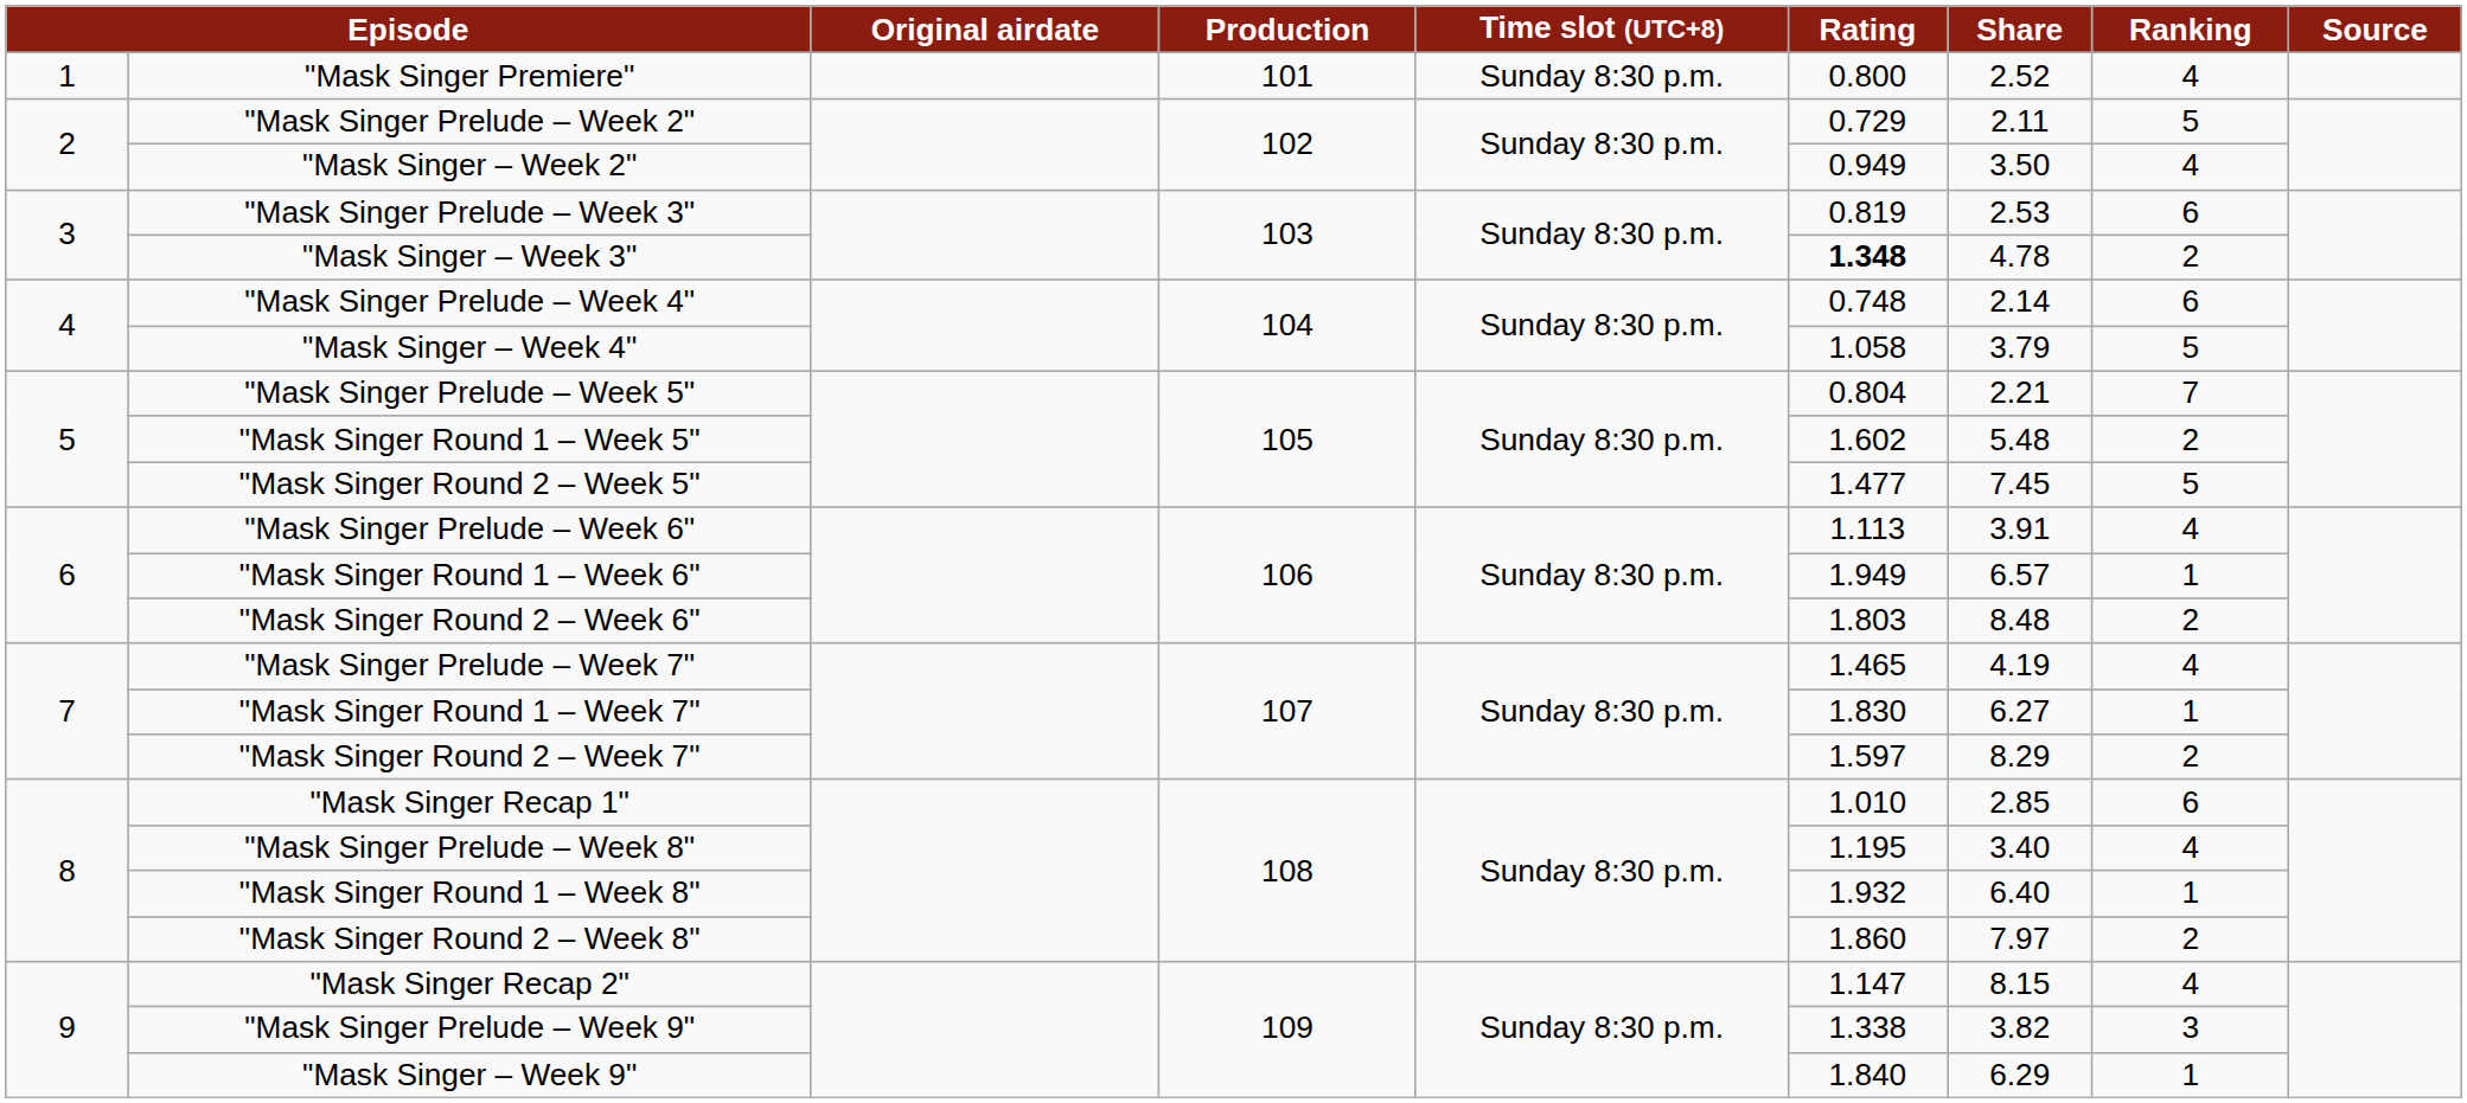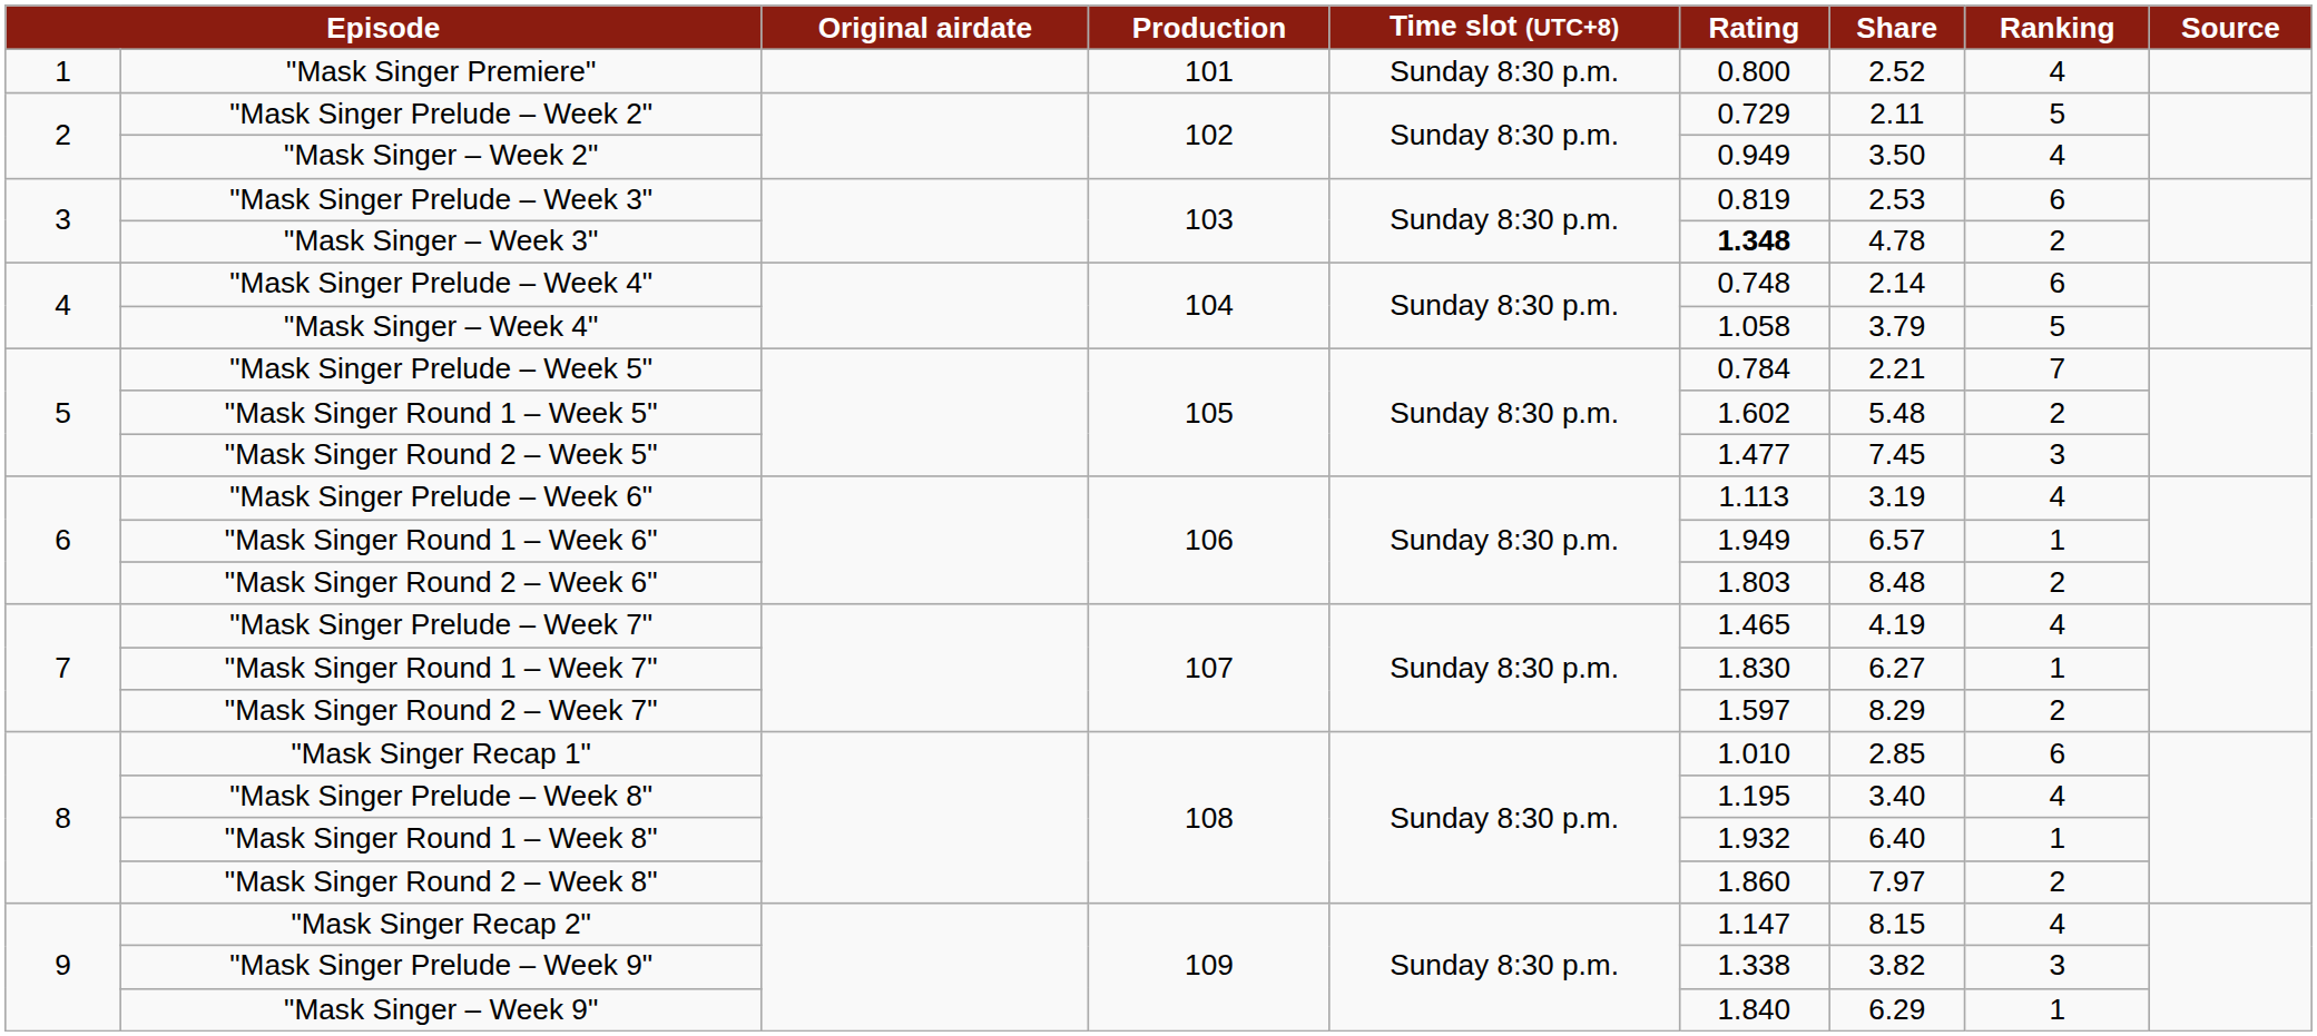"Mask Singer Prelude – Week 5" | Rating: 0.804 -> 0.784
"Mask Singer Round 2 – Week 5" | Ranking: 5 -> 3
"Mask Singer Prelude – Week 6" | Share: 3.91 -> 3.19
